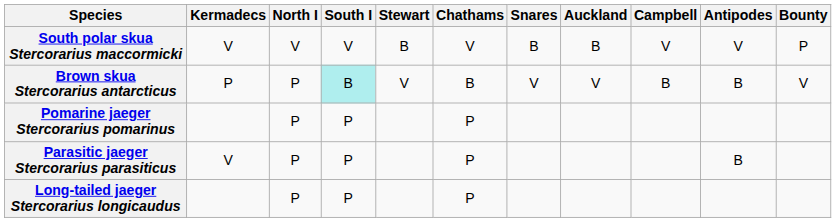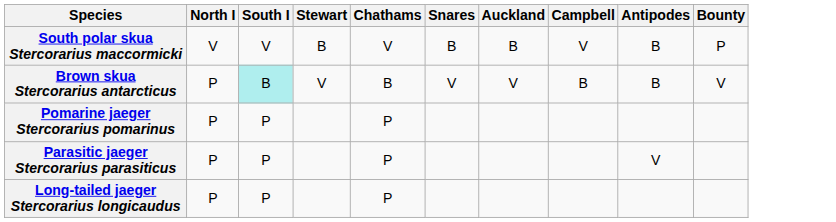- column: Kermadecs | V | P | V
South polar skua Stercorarius maccormicki | Antipodes: V -> B
Parasitic jaeger Stercorarius parasiticus | Antipodes: B -> V
